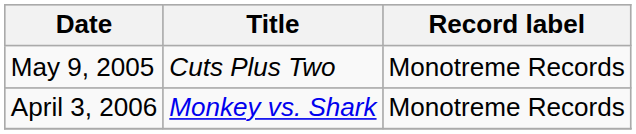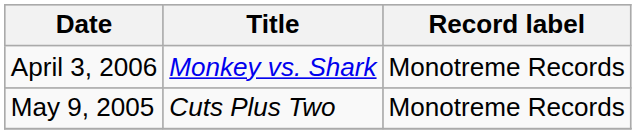rows swapped: May 9, 2005 <-> April 3, 2006
